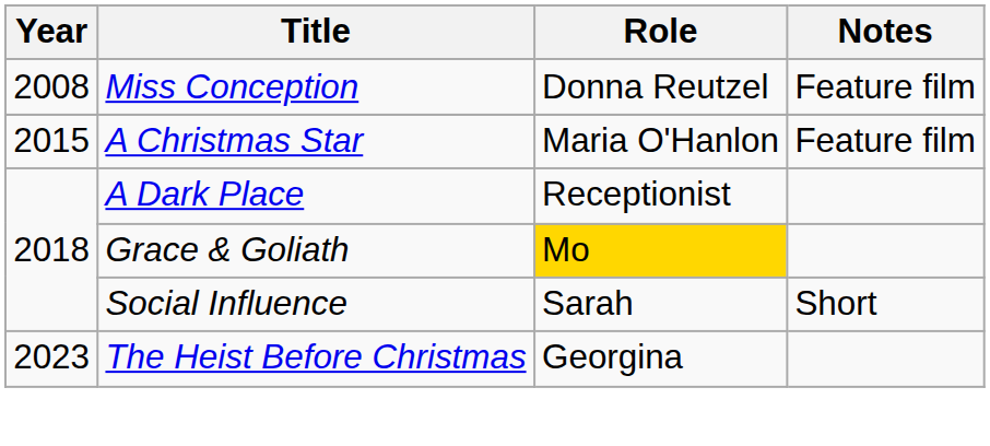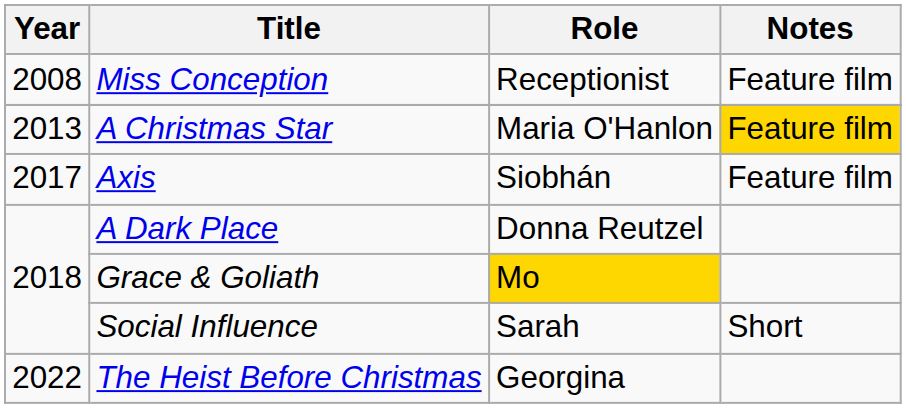Miss Conception | Role: Donna Reutzel -> Receptionist
A Christmas Star | Year: 2015 -> 2013
A Christmas Star | Notes: no background -> gold background
+ row: 2017 | Axis | Siobhán | Feature film
A Dark Place | Role: Receptionist -> Donna Reutzel
The Heist Before Christmas | Year: 2023 -> 2022
